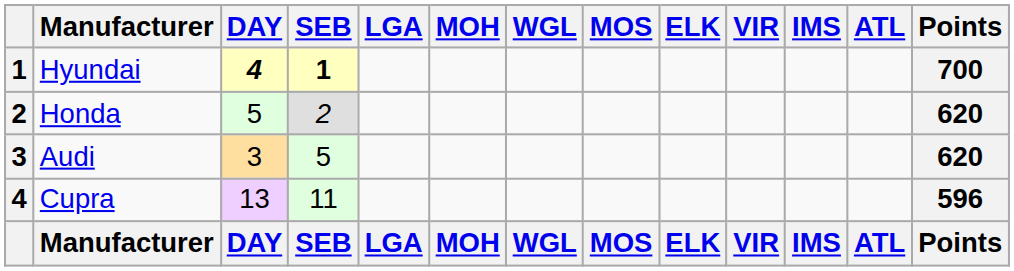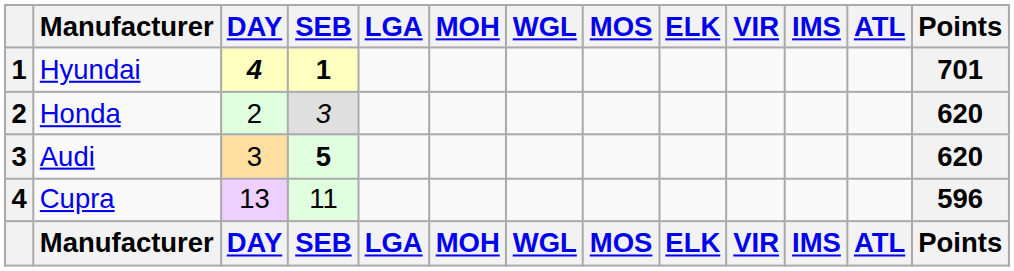Hyundai | Points: 700 -> 701
Honda | DAY: 5 -> 2
Honda | SEB: 2 -> 3
Audi | SEB: normal -> bold
